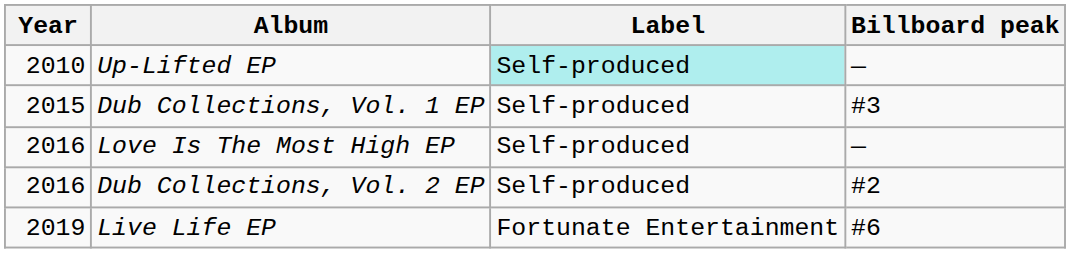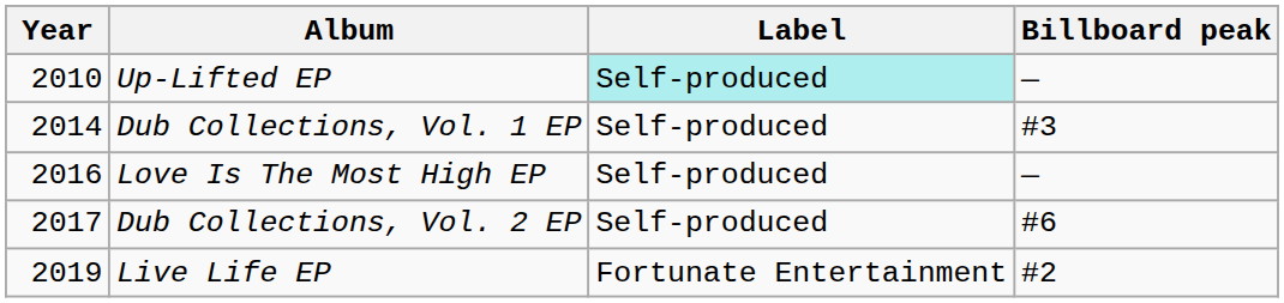Dub Collections, Vol. 1 EP | Year: 2015 -> 2014
Dub Collections, Vol. 2 EP | Year: 2016 -> 2017
Dub Collections, Vol. 2 EP | Billboard peak: #2 -> #6
Live Life EP | Billboard peak: #6 -> #2
